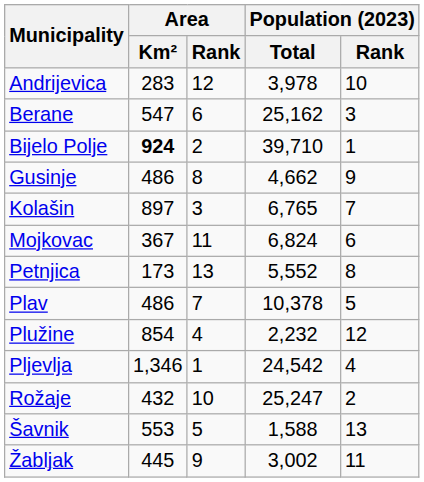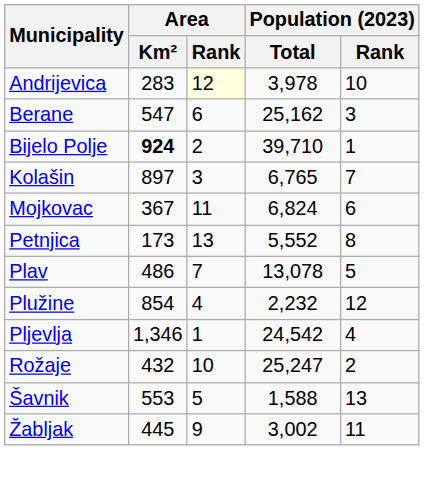Andrijevica | Area / Rank: no background -> lightyellow background
- row: Gusinje | 486 | 8 | 4,662 | 9
Plav | Population (2023) / Total: 10,378 -> 13,078
